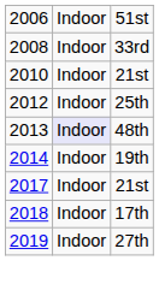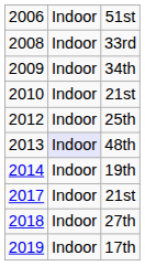+ row: 2009 | Indoor | 34th
2018 | column 3: 17th -> 27th
2019 | column 3: 27th -> 17th
